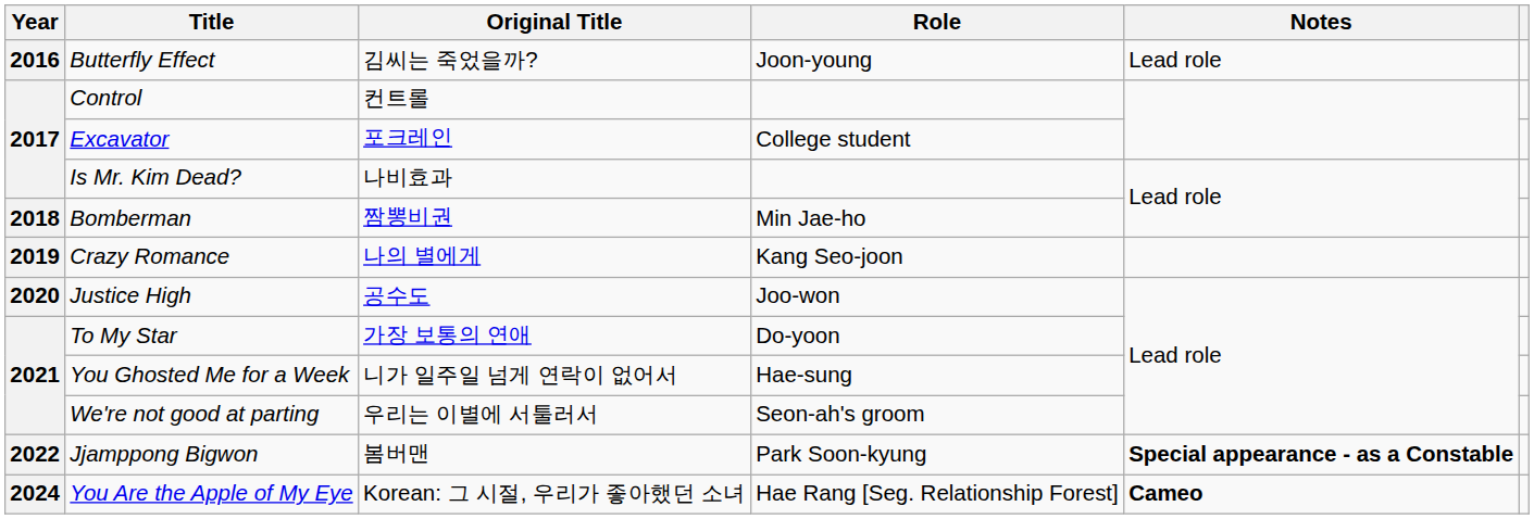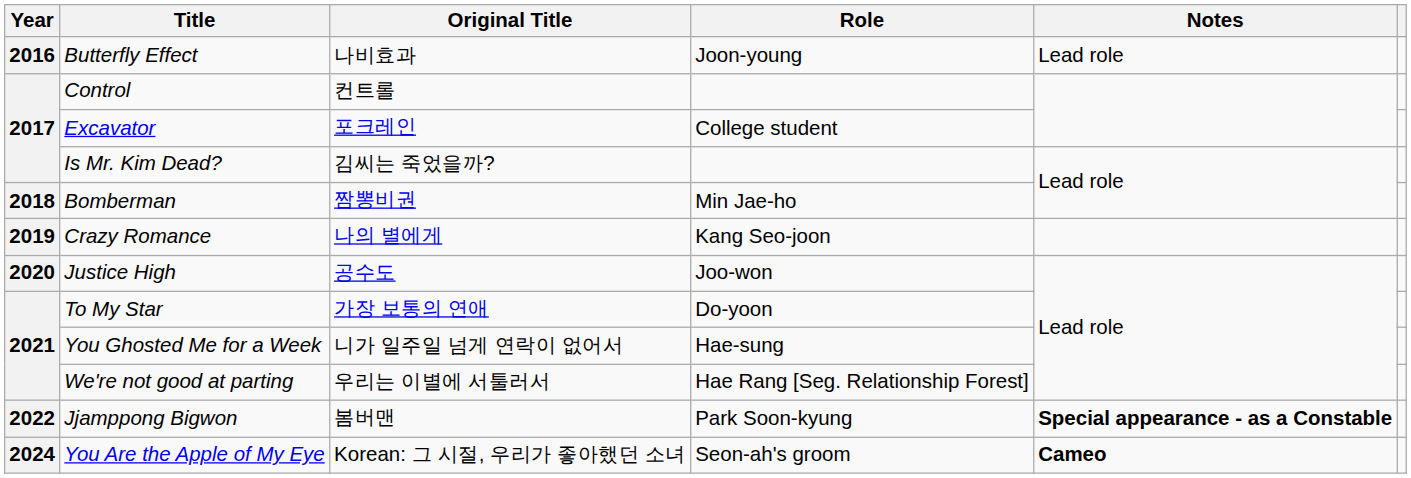Butterfly Effect | Original Title: 김씨는 죽었을까? -> 나비효과
Is Mr. Kim Dead? | Original Title: 나비효과 -> 김씨는 죽었을까?
We're not good at parting | Role: Seon-ah's groom -> Hae Rang [Seg. Relationship Forest]
You Are the Apple of My Eye | Role: Hae Rang [Seg. Relationship Forest] -> Seon-ah's groom
